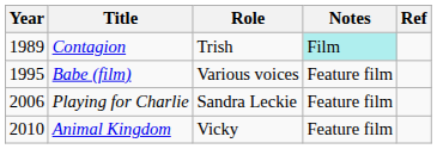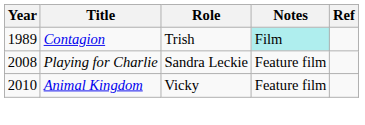- row: 1995 | Babe (film) | Various voices | Feature film
Playing for Charlie | Year: 2006 -> 2008
